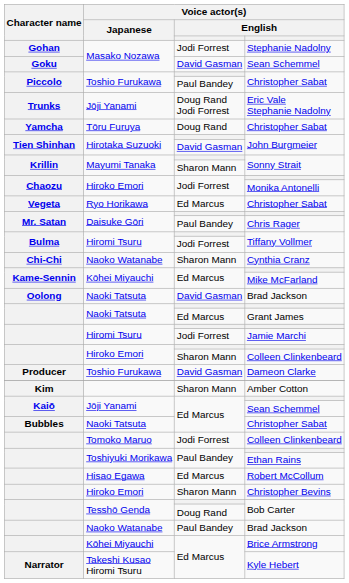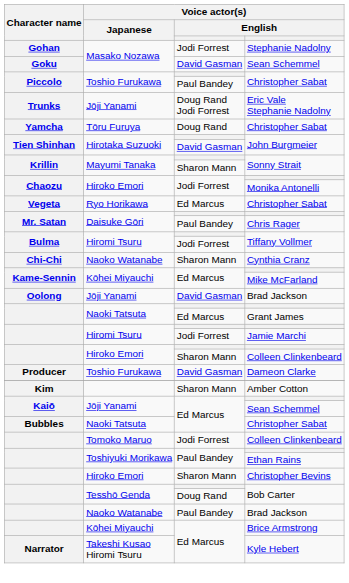David Gasman / Brad Jackson | Voice actor(s) / Japanese: Naoki Tatsuta -> Jōji Yanami
- row: Hisao Egawa | Ed Marcus | Robert McCollum
